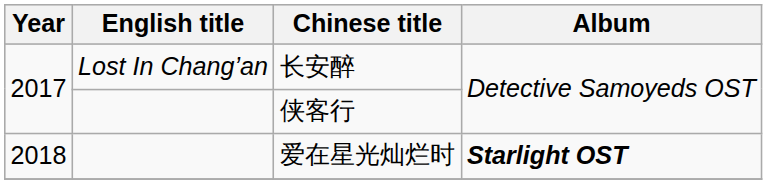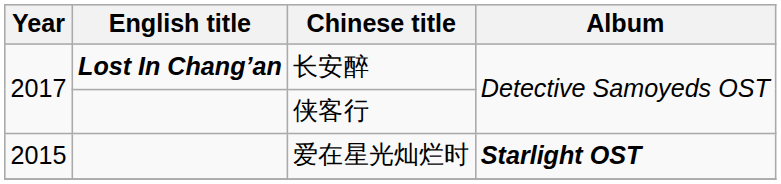长安醉 | English title: normal -> bold
爱在星光灿烂时 | Year: 2018 -> 2015
